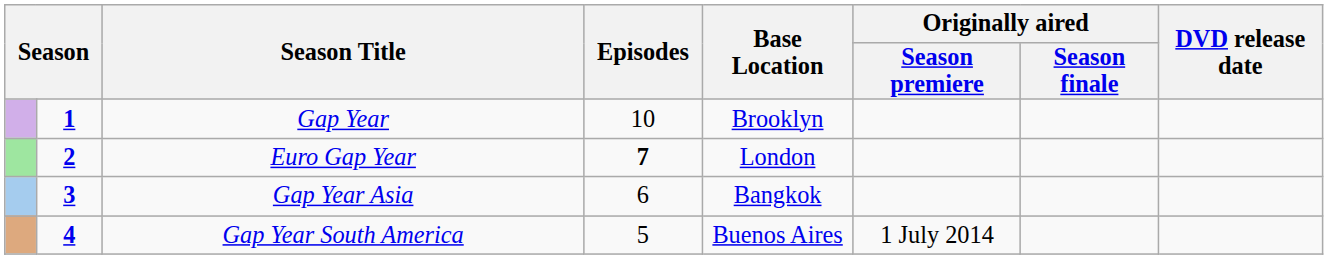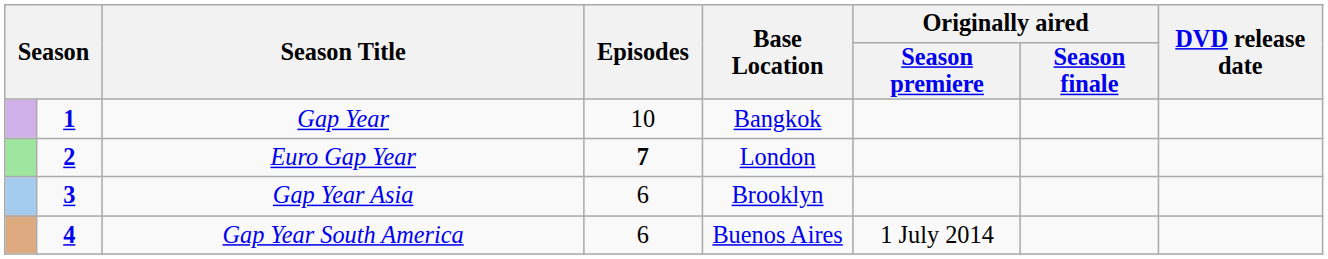Gap Year | Base Location: Brooklyn -> Bangkok
Gap Year Asia | Base Location: Bangkok -> Brooklyn
Gap Year South America | Episodes: 5 -> 6
